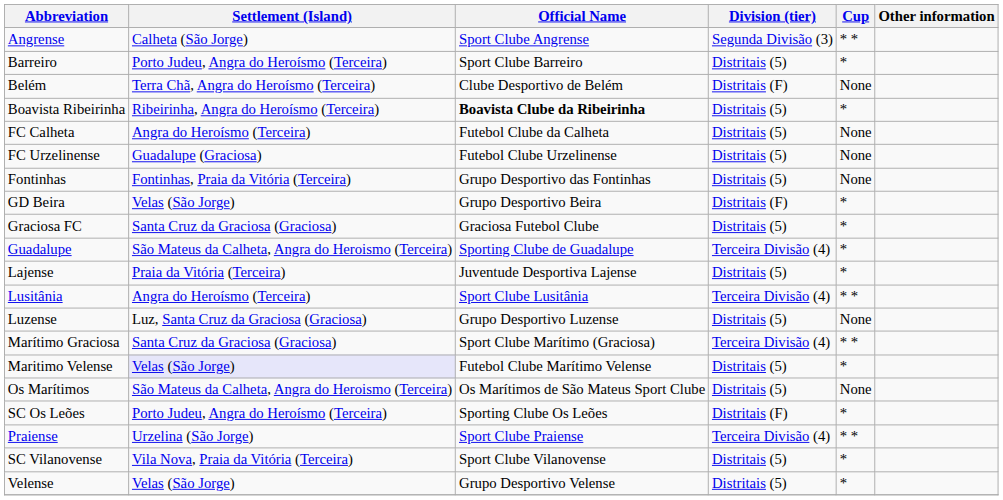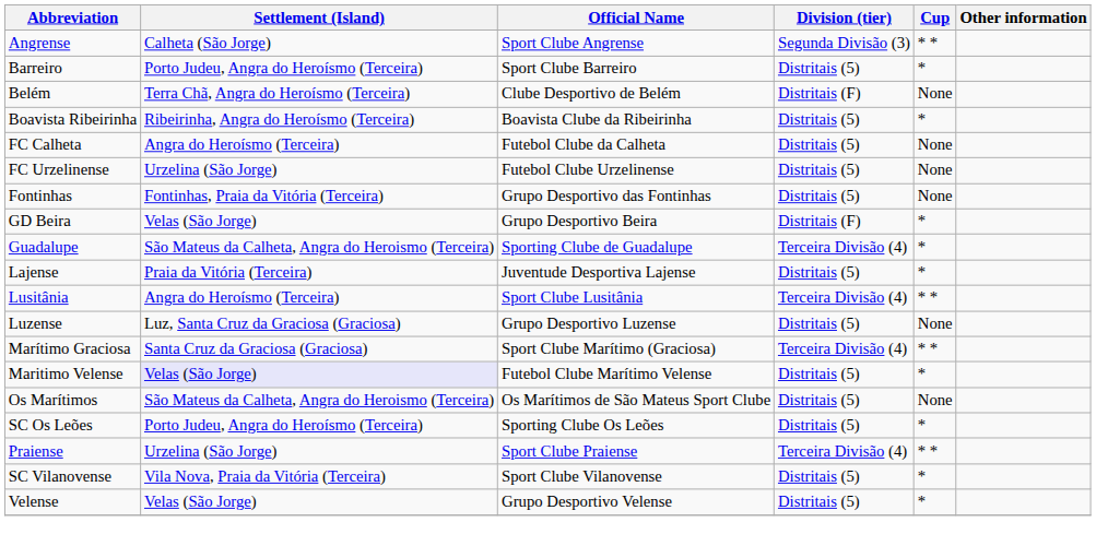Boavista Ribeirinha | Official Name: bold -> normal
FC Urzelinense | Settlement (Island): Guadalupe (Graciosa) -> Urzelina (São Jorge)
- row: Graciosa FC | Santa Cruz da Graciosa (Graciosa) | Graciosa Futebol Clube | Distritais (5) | *
SC Os Leões | Division (tier): Distritais (F) -> Distritais (5)
